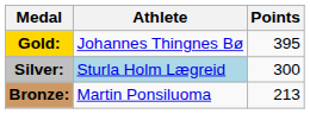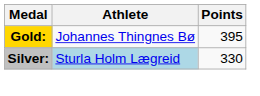Silver: | Points: 300 -> 330
- row: Bronze: | Martin Ponsiluoma | 213
